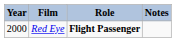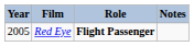Red Eye | Year: 2000 -> 2005
